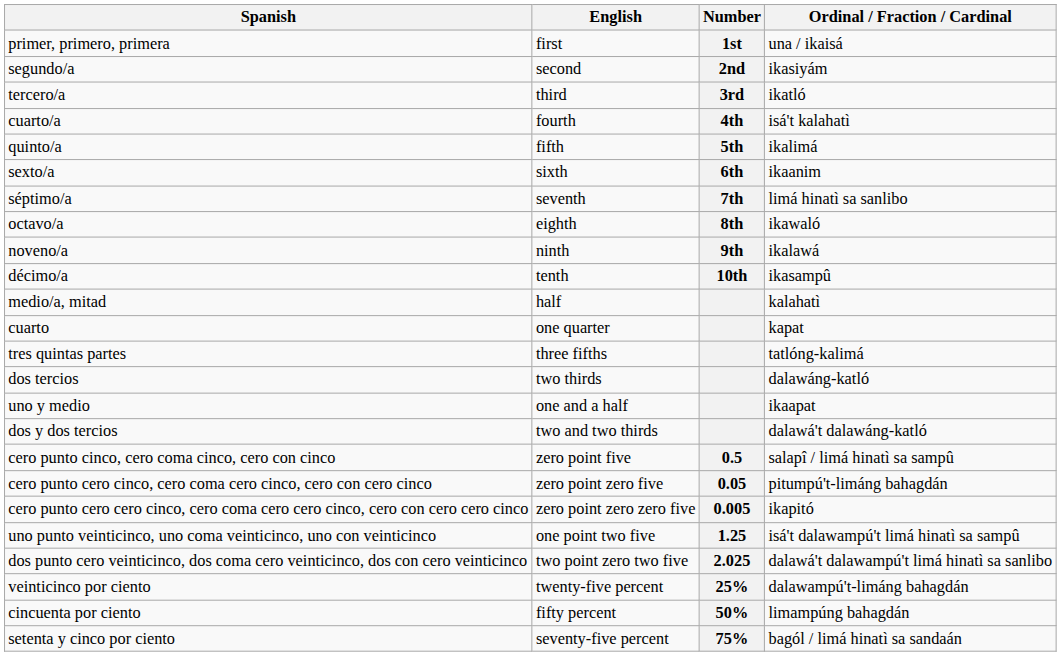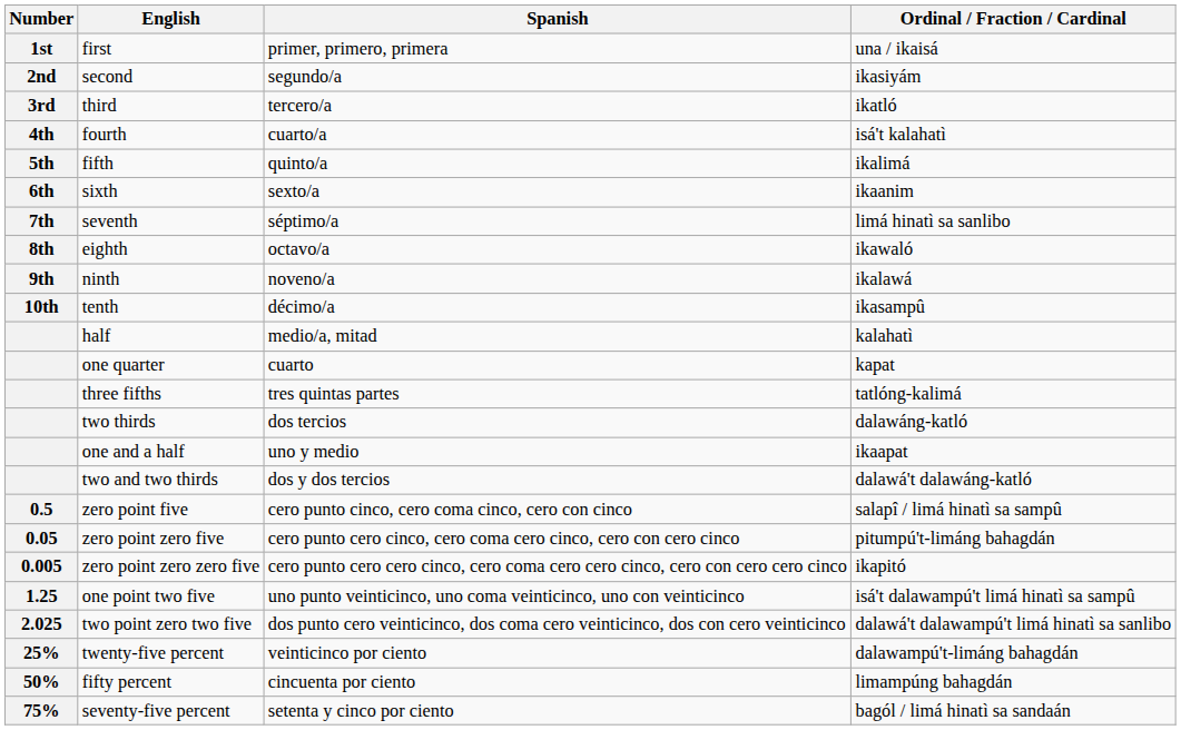columns swapped: Number <-> Spanish
